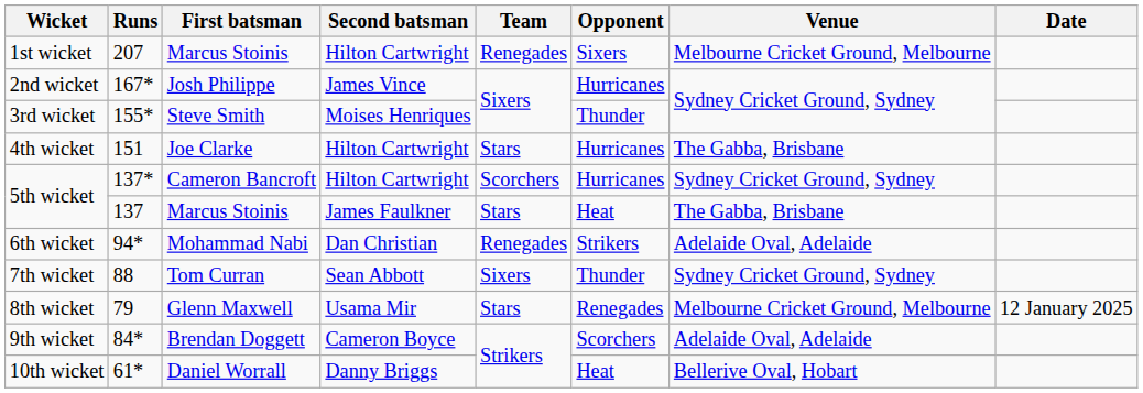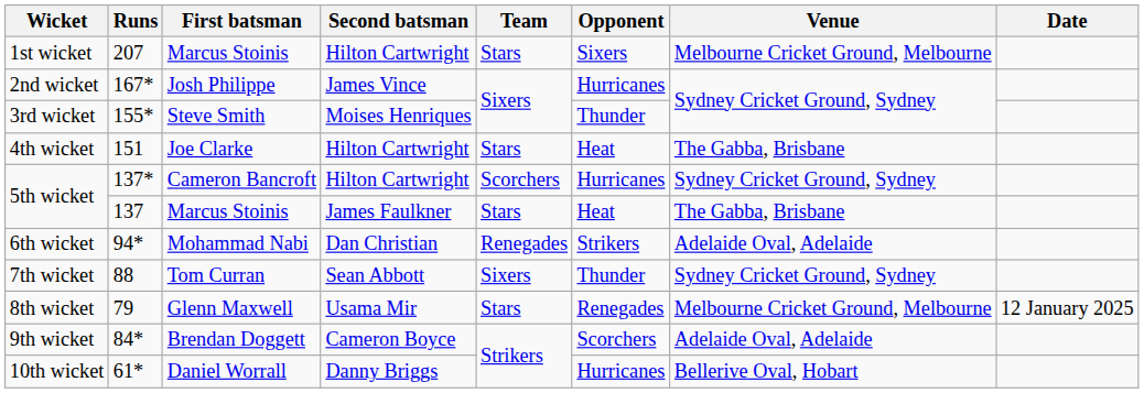1st wicket | Team: Renegades -> Stars
4th wicket | Opponent: Hurricanes -> Heat
10th wicket | Opponent: Heat -> Hurricanes
